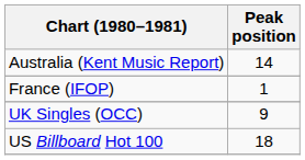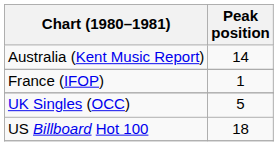UK Singles (OCC) | Peak position: 9 -> 5
